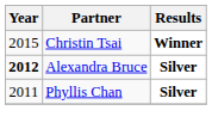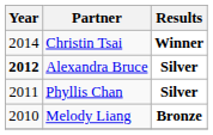Christin Tsai | Year: 2015 -> 2014
+ row: 2010 | Melody Liang | Bronze
